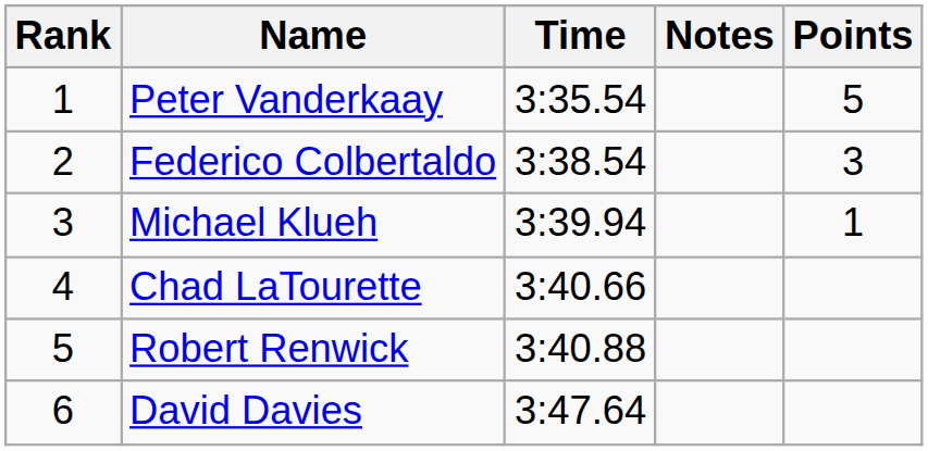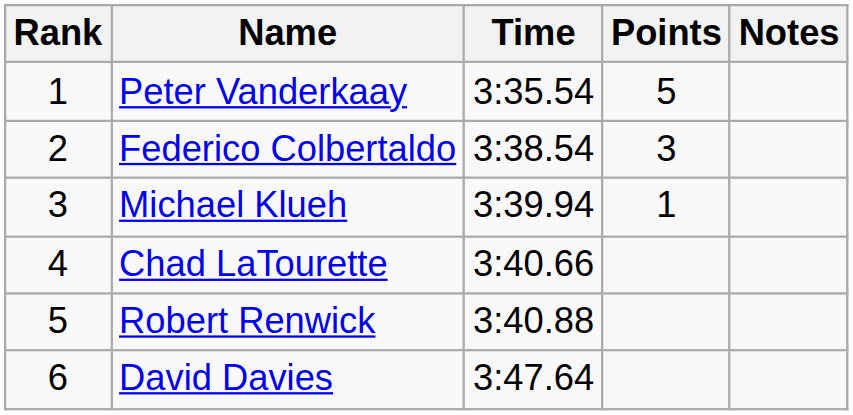columns swapped: Points <-> Notes
